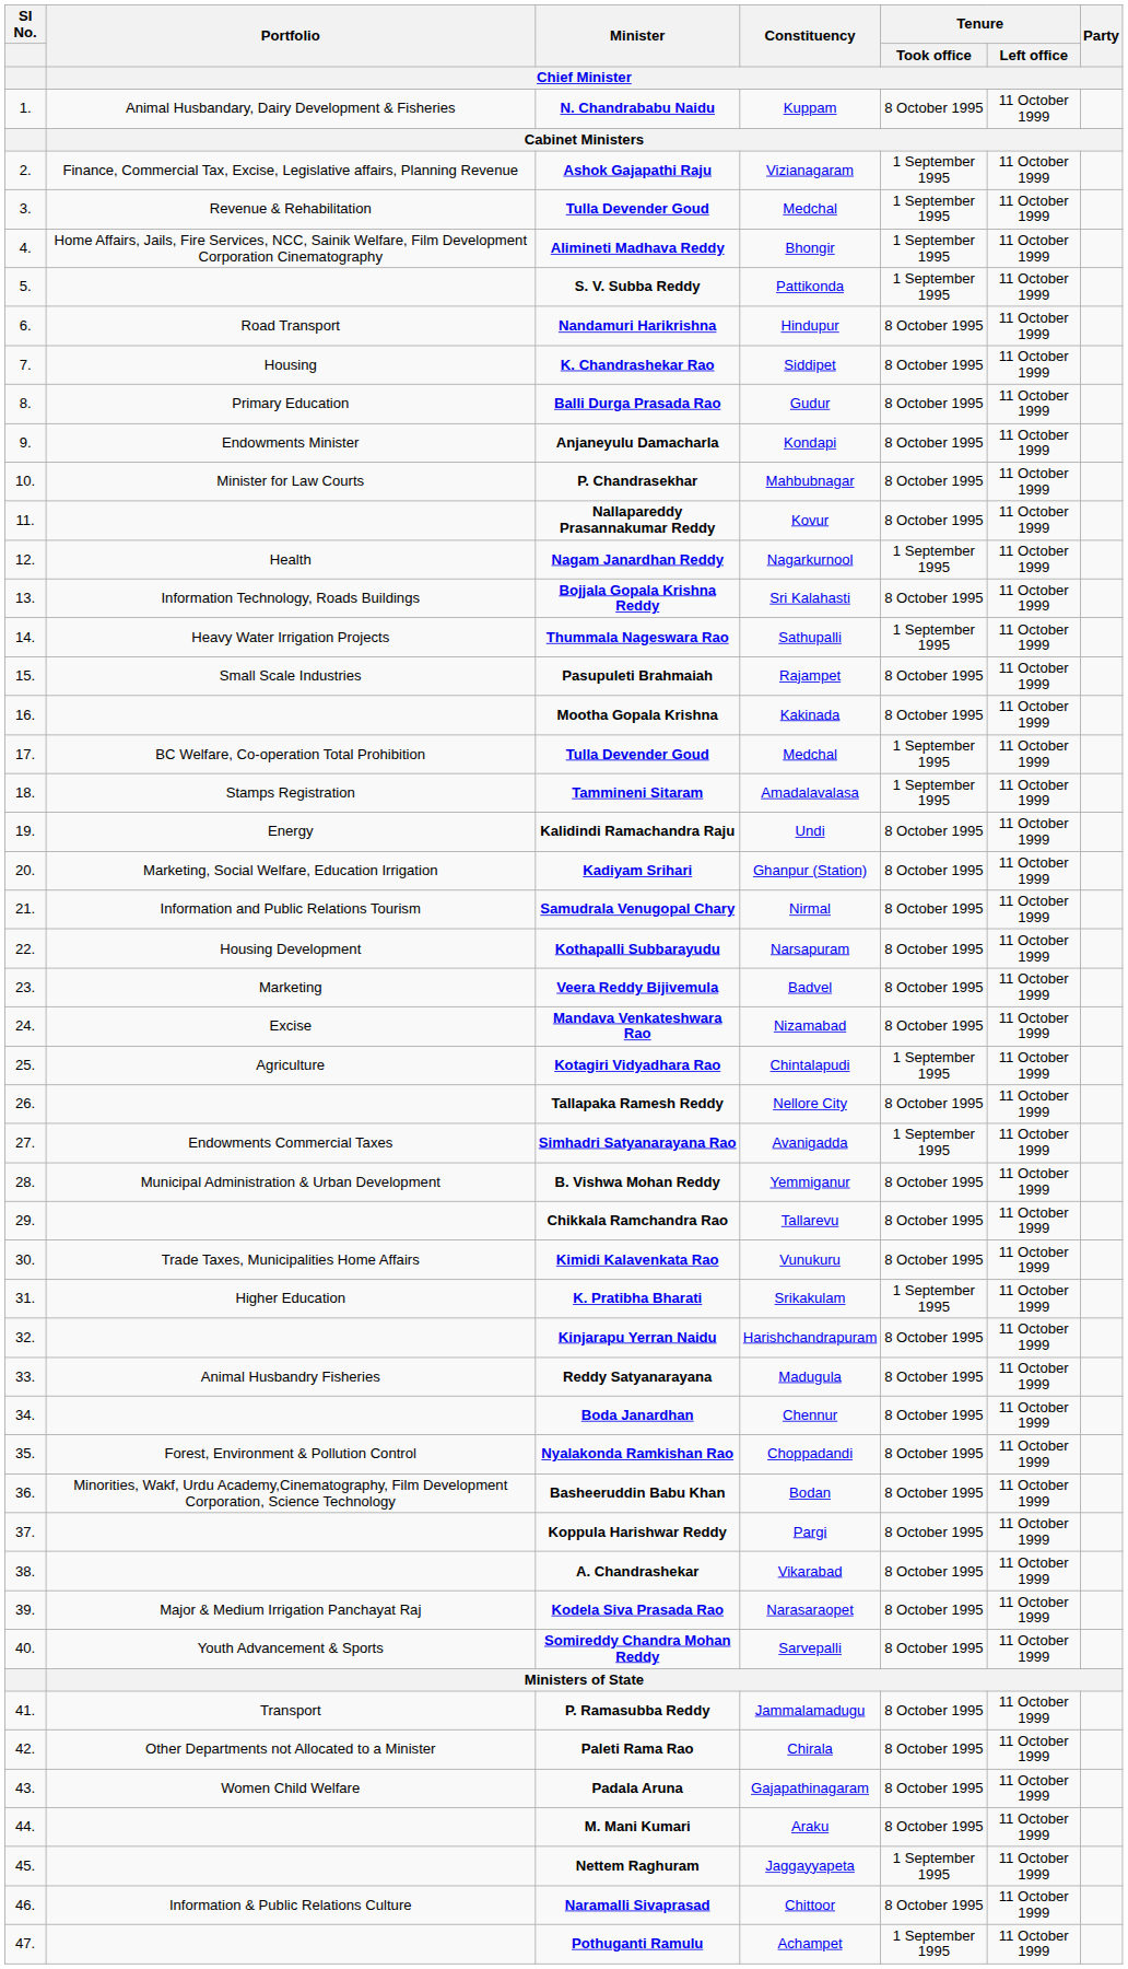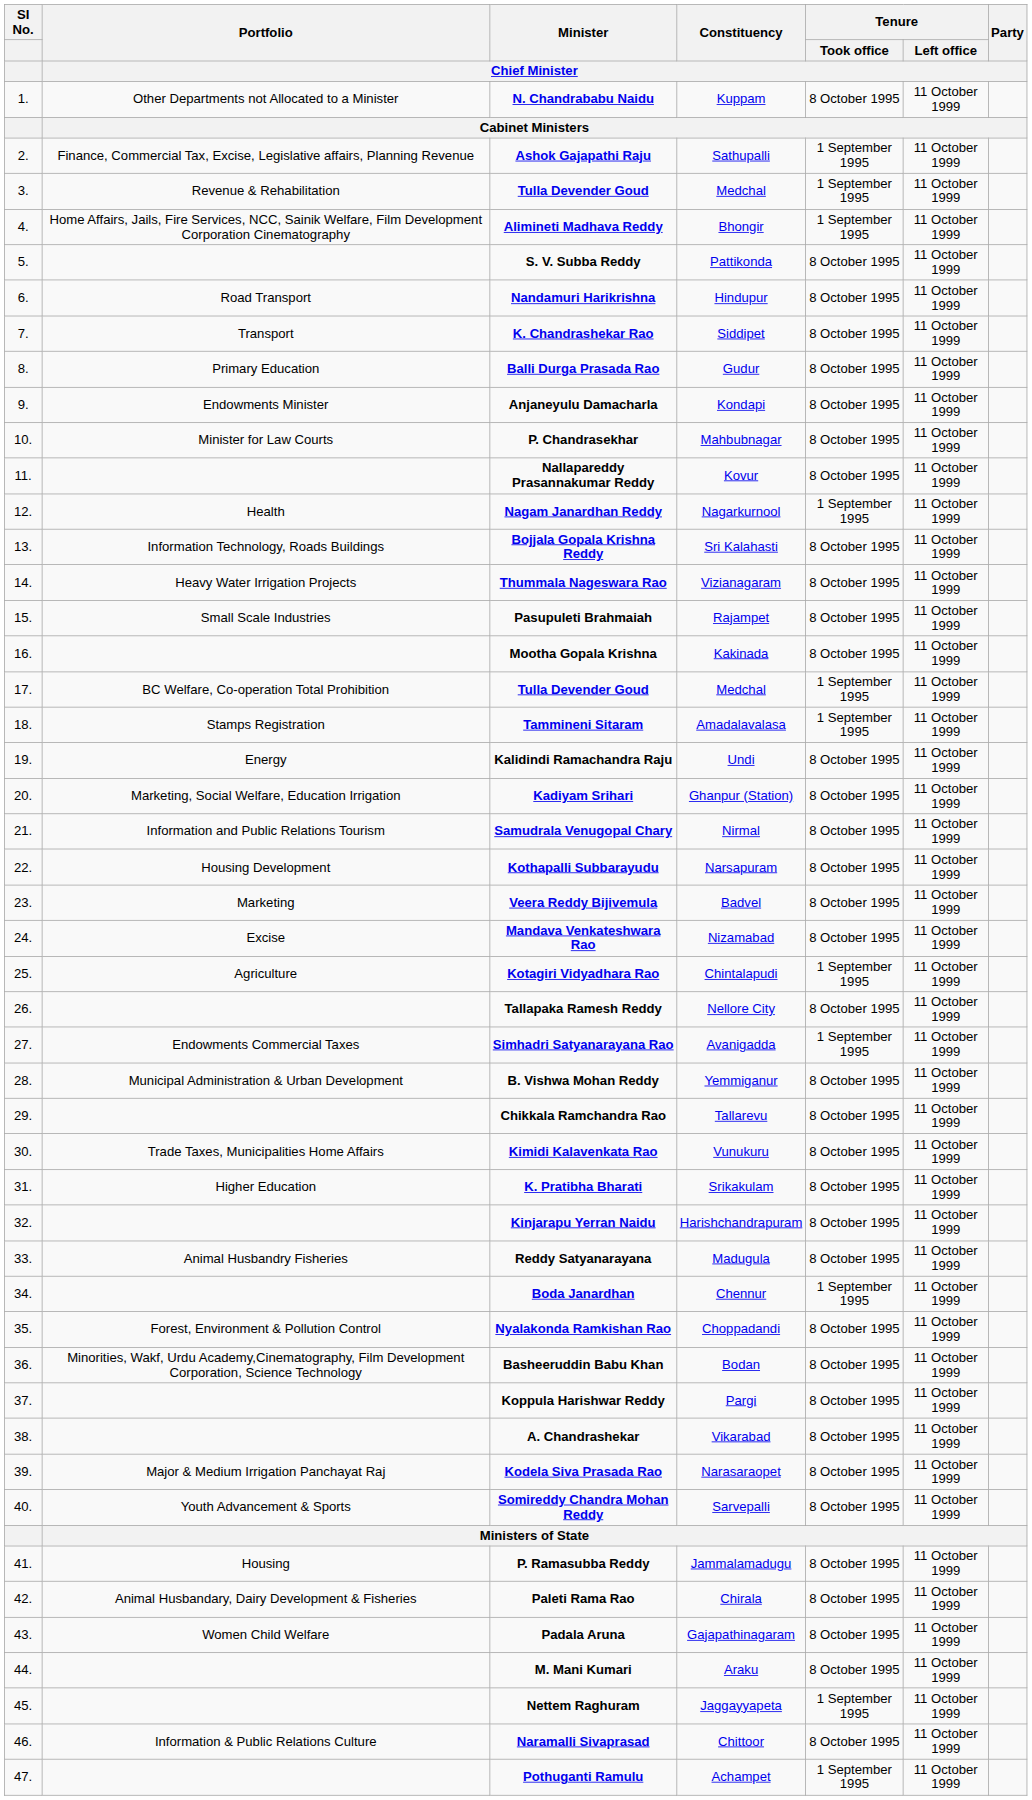N. Chandrababu Naidu | Portfolio / Chief Minister: Animal Husbandary, Dairy Development & Fisheries -> Other Departments not Allocated to a Minister
Ashok Gajapathi Raju | Constituency / Chief Minister: Vizianagaram -> Sathupalli
S. V. Subba Reddy | Tenure / Took office / Chief Minister: 1 September 1995 -> 8 October 1995
K. Chandrashekar Rao | Portfolio / Chief Minister: Housing -> Transport
Thummala Nageswara Rao | Constituency / Chief Minister: Sathupalli -> Vizianagaram
Thummala Nageswara Rao | Tenure / Took office / Chief Minister: 1 September 1995 -> 8 October 1995
K. Pratibha Bharati | Tenure / Took office / Chief Minister: 1 September 1995 -> 8 October 1995
Boda Janardhan | Tenure / Took office / Chief Minister: 8 October 1995 -> 1 September 1995
P. Ramasubba Reddy | Portfolio / Chief Minister: Transport -> Housing
Paleti Rama Rao | Portfolio / Chief Minister: Other Departments not Allocated to a Minister -> Animal Husbandary, Dairy Development & Fisheries
